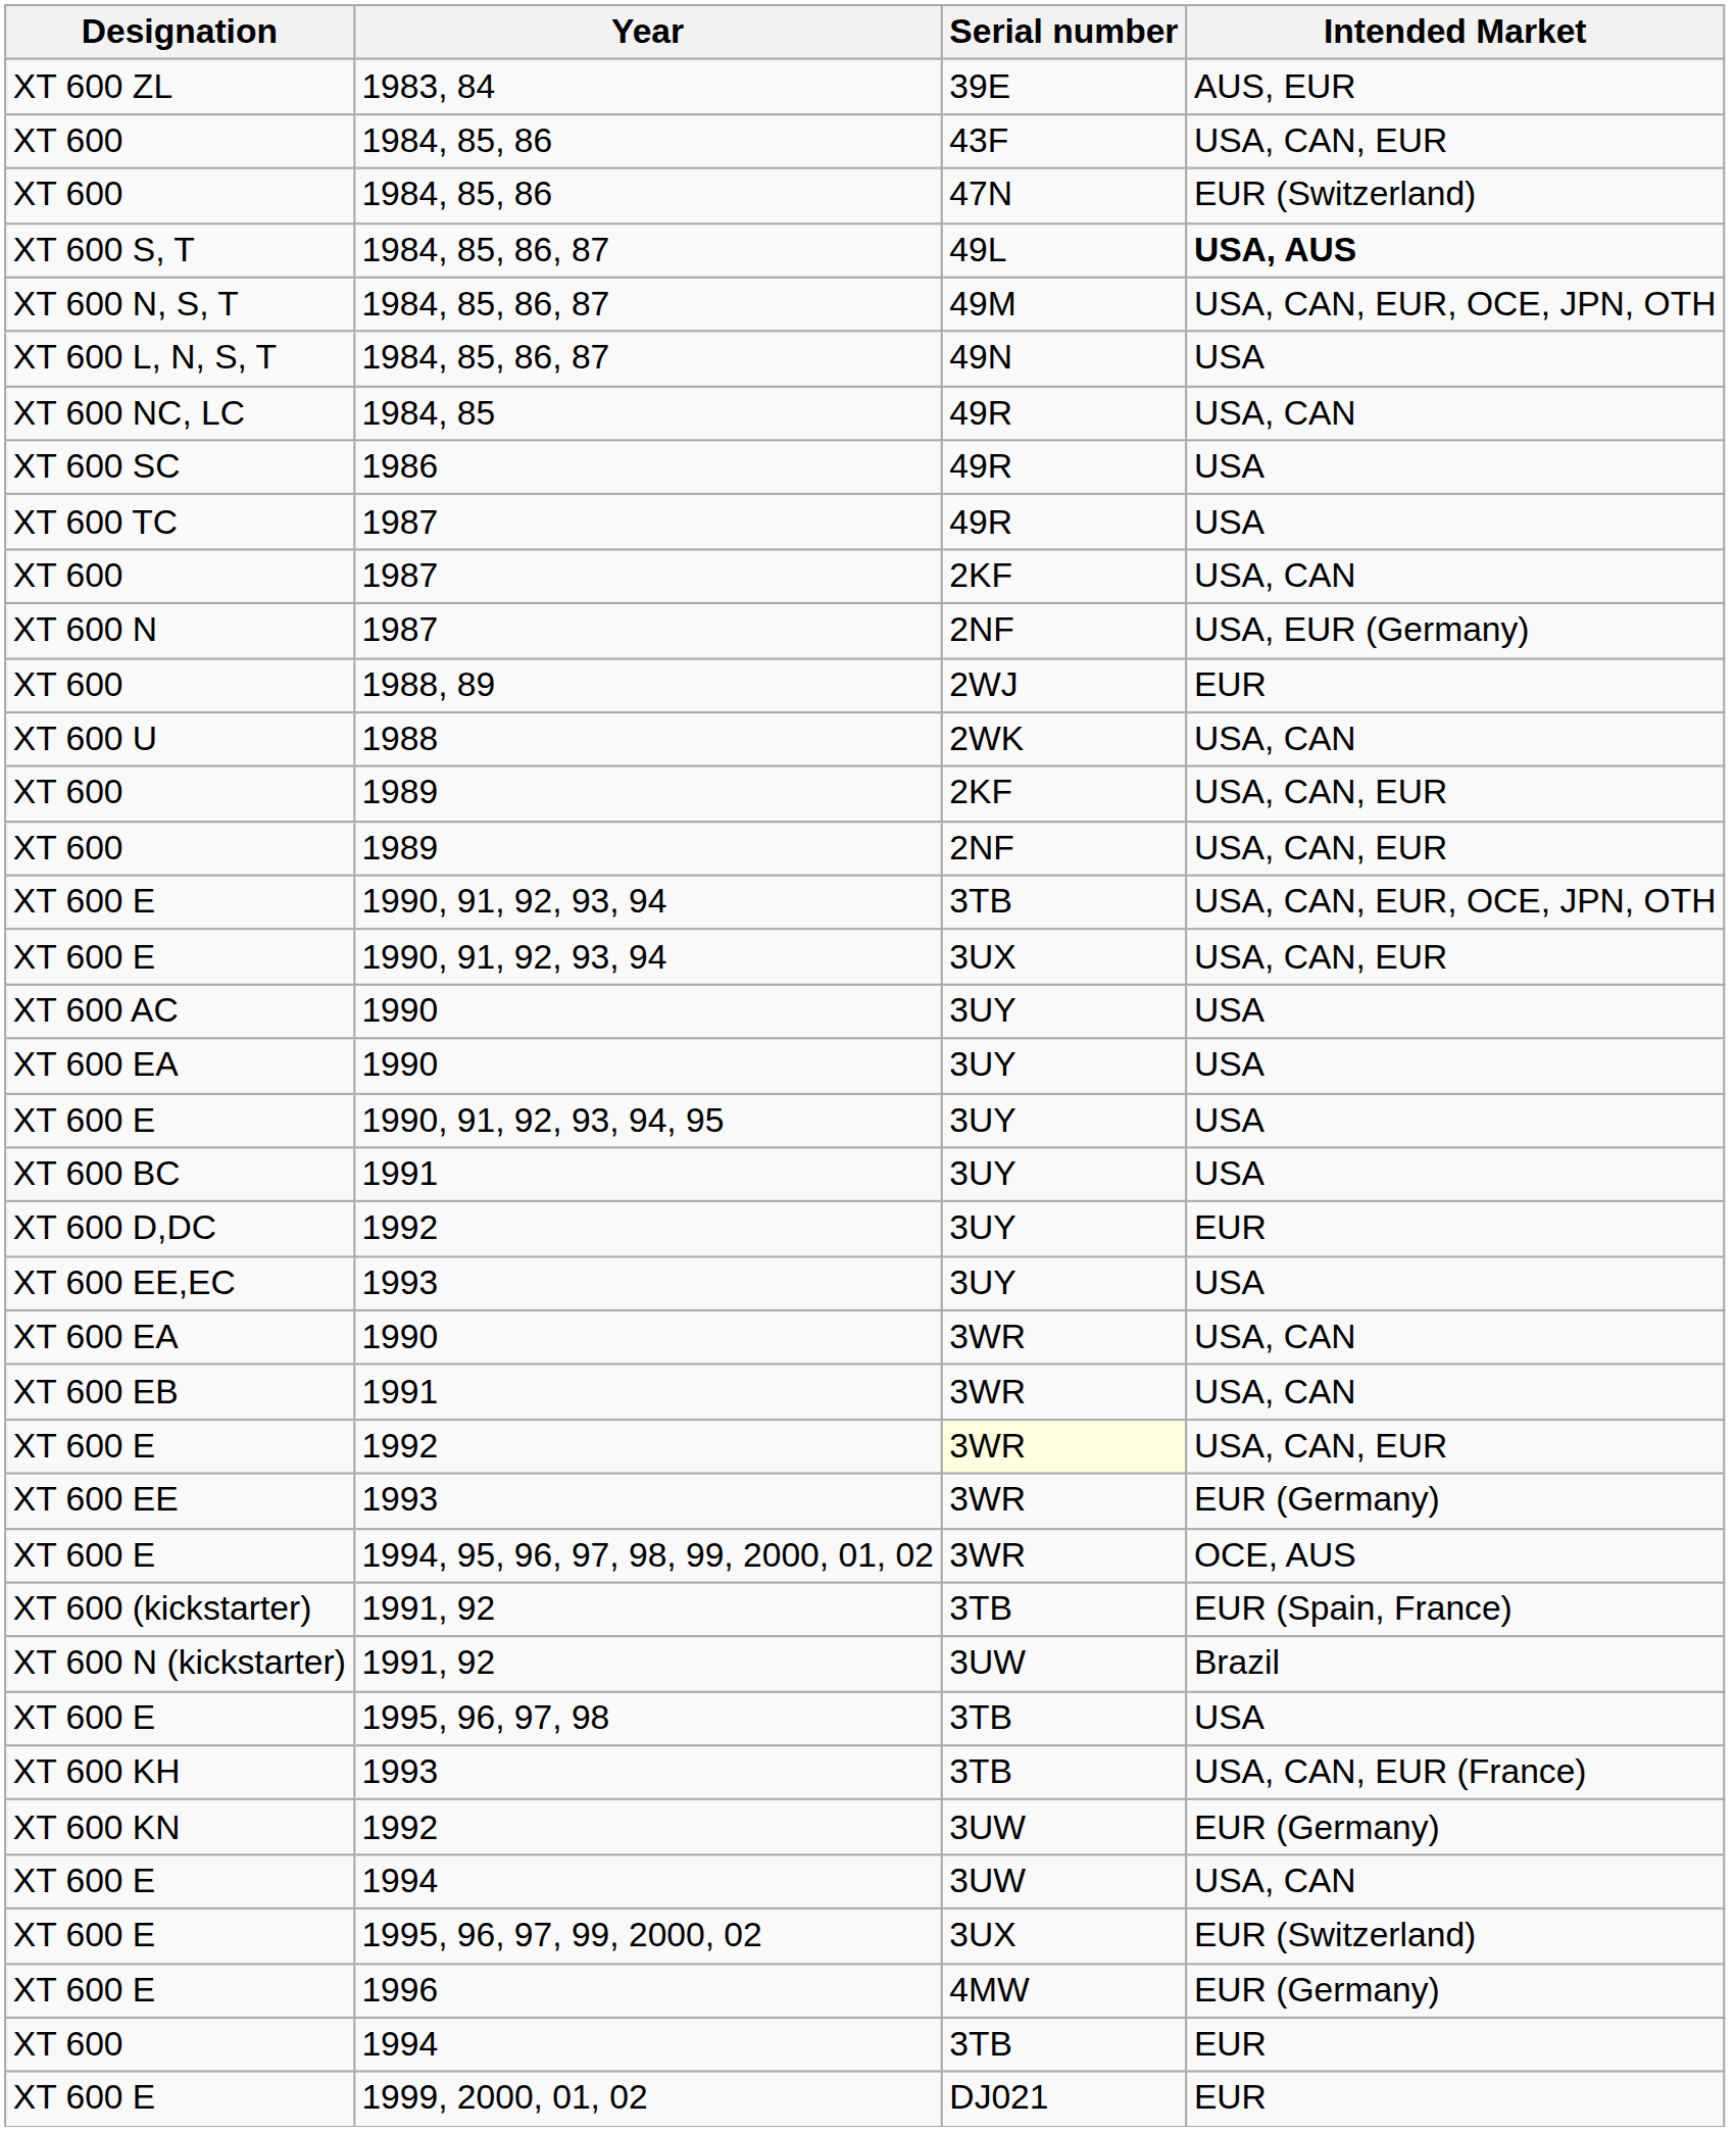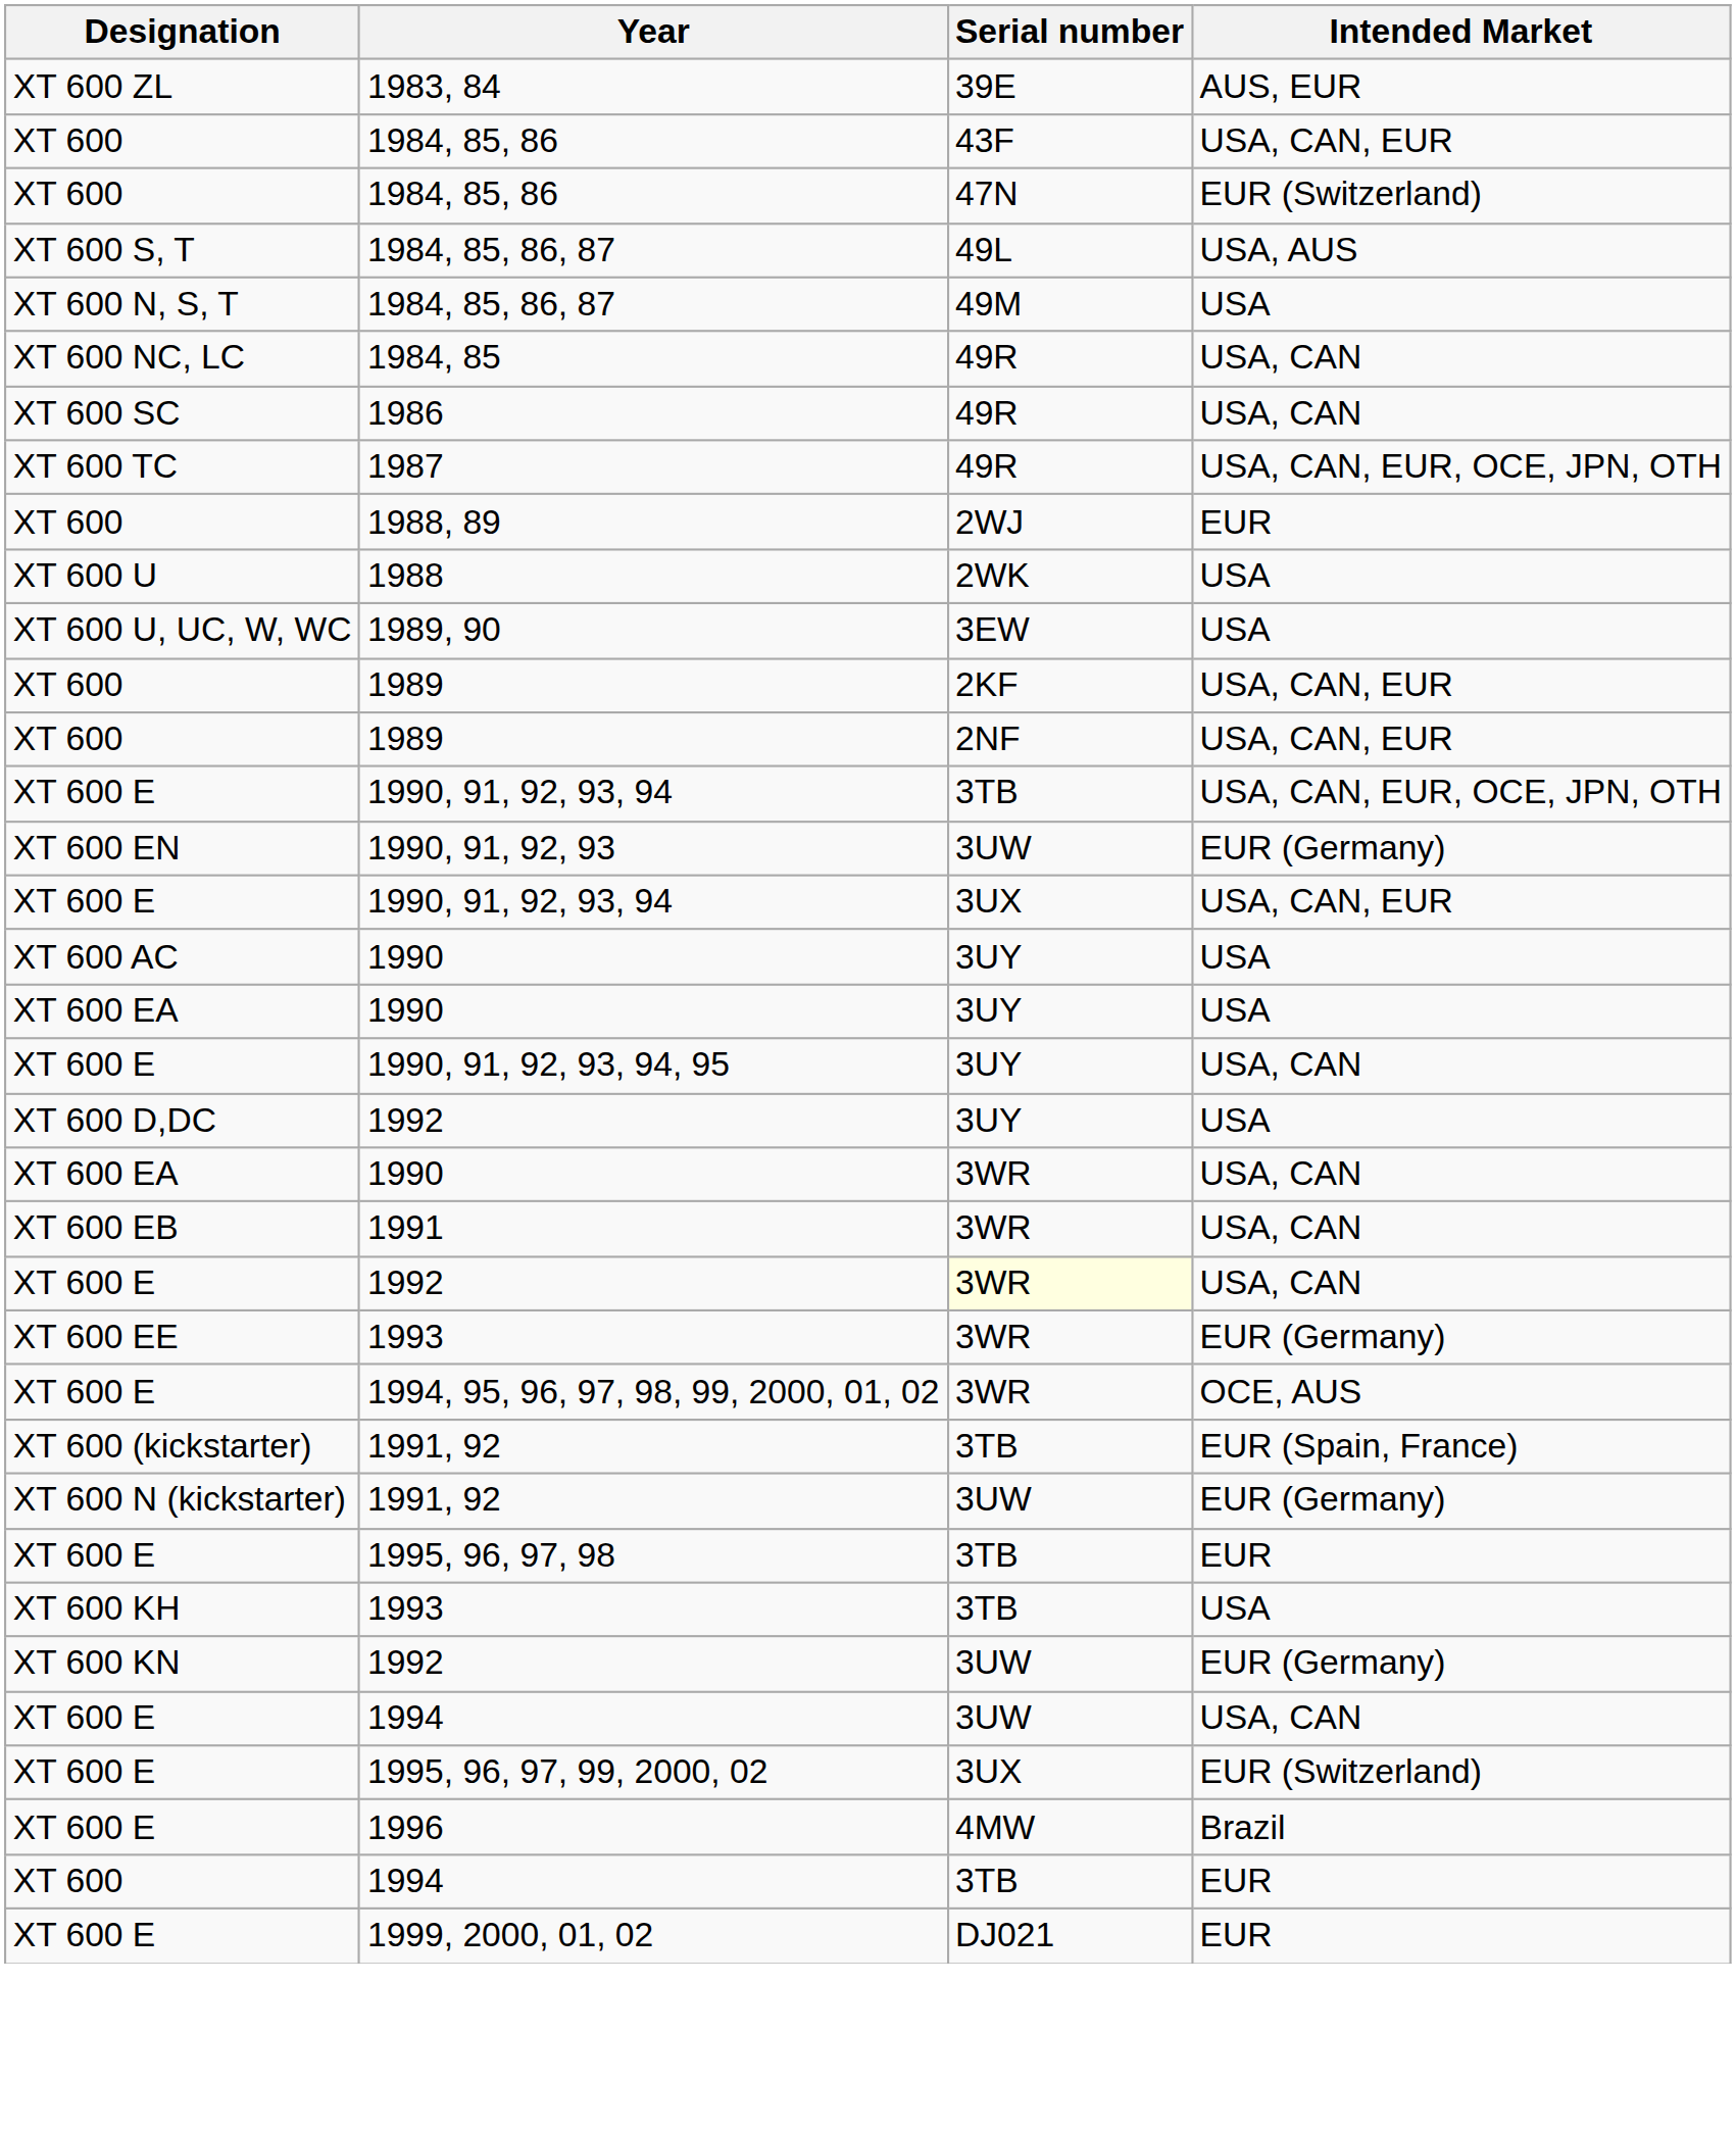XT 600 S, T | Intended Market: bold -> normal
XT 600 N, S, T | Intended Market: USA, CAN, EUR, OCE, JPN, OTH -> USA
- row: XT 600 L, N, S, T | 1984, 85, 86, 87 | 49N | USA
XT 600 SC | Intended Market: USA -> USA, CAN
XT 600 TC | Intended Market: USA -> USA, CAN, EUR, OCE, JPN, OTH
- row: XT 600 | 1987 | 2KF | USA, CAN
- row: XT 600 N | 1987 | 2NF | USA, EUR (Germany)
XT 600 U | Intended Market: USA, CAN -> USA
+ row: XT 600 U, UC, W, WC | 1989, 90 | 3EW | USA
+ row: XT 600 EN | 1990, 91, 92, 93 | 3UW | EUR (Germany)
XT 600 E / 1990, 91, 92, 93, 94, 95 | Intended Market: USA -> USA, CAN
- row: XT 600 BC | 1991 | 3UY | USA
XT 600 D,DC | Intended Market: EUR -> USA
- row: XT 600 EE,EC | 1993 | 3UY | USA
XT 600 E / 1992 | Intended Market: USA, CAN, EUR -> USA, CAN
XT 600 N (kickstarter) | Intended Market: Brazil -> EUR (Germany)
XT 600 E / 1995, 96, 97, 98 | Intended Market: USA -> EUR
XT 600 KH | Intended Market: USA, CAN, EUR (France) -> USA
XT 600 E / 1996 | Intended Market: EUR (Germany) -> Brazil
